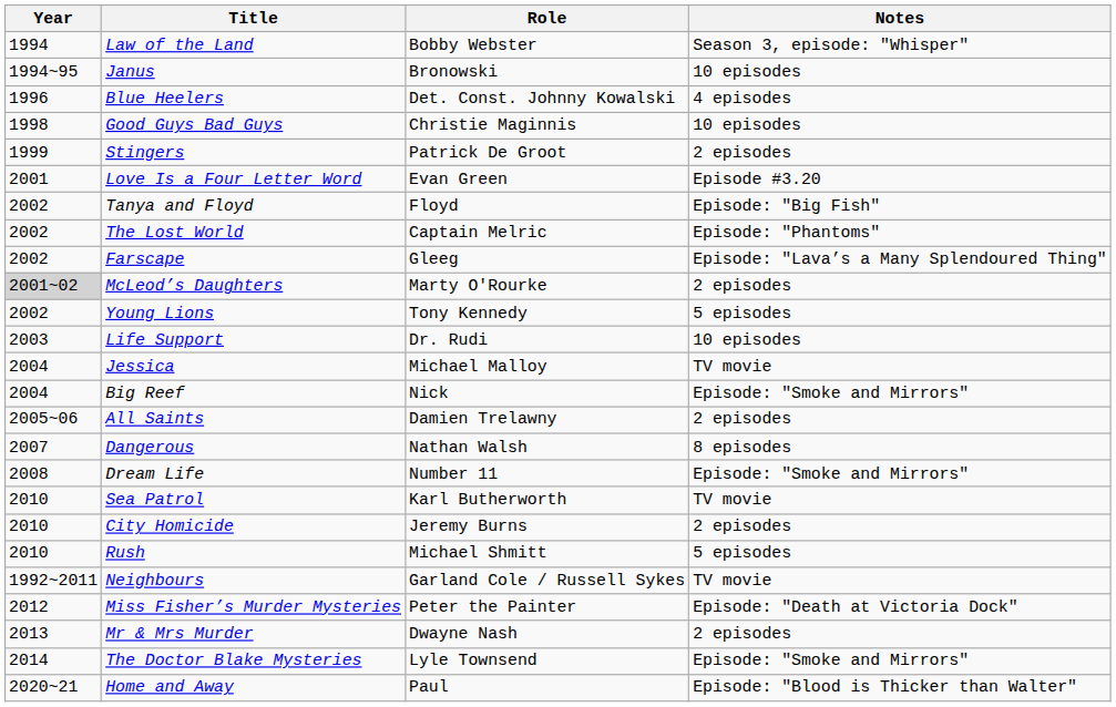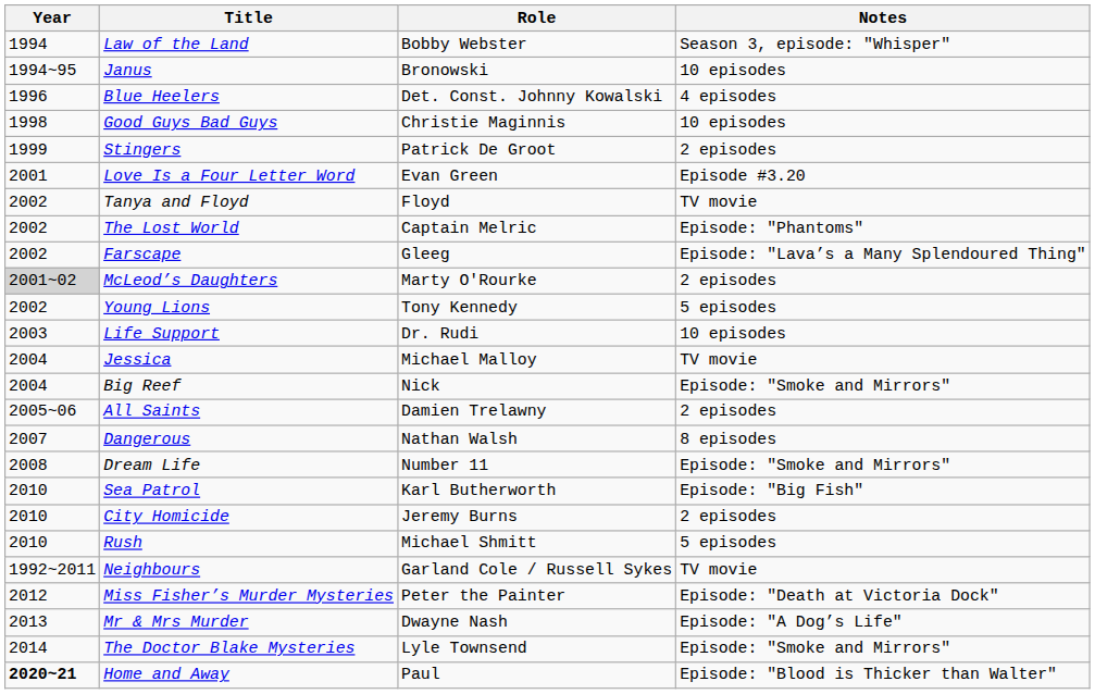Tanya and Floyd | Notes: Episode: "Big Fish" -> TV movie
Sea Patrol | Notes: TV movie -> Episode: "Big Fish"
Mr & Mrs Murder | Notes: 2 episodes -> Episode: "A Dog’s Life"
Home and Away | Year: normal -> bold
